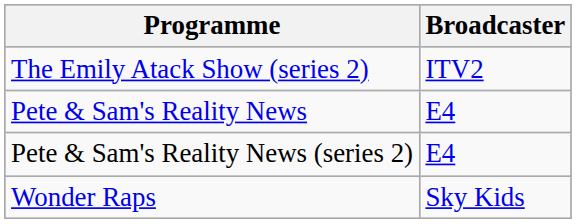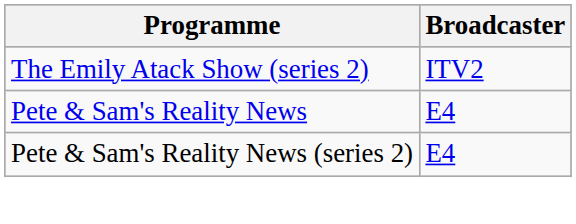- row: Wonder Raps | Sky Kids
